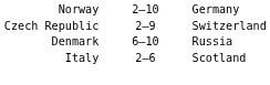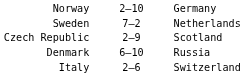+ row: Sweden | 7–2 | Netherlands
Czech Republic | column 3: Switzerland -> Scotland
Italy | column 3: Scotland -> Switzerland
